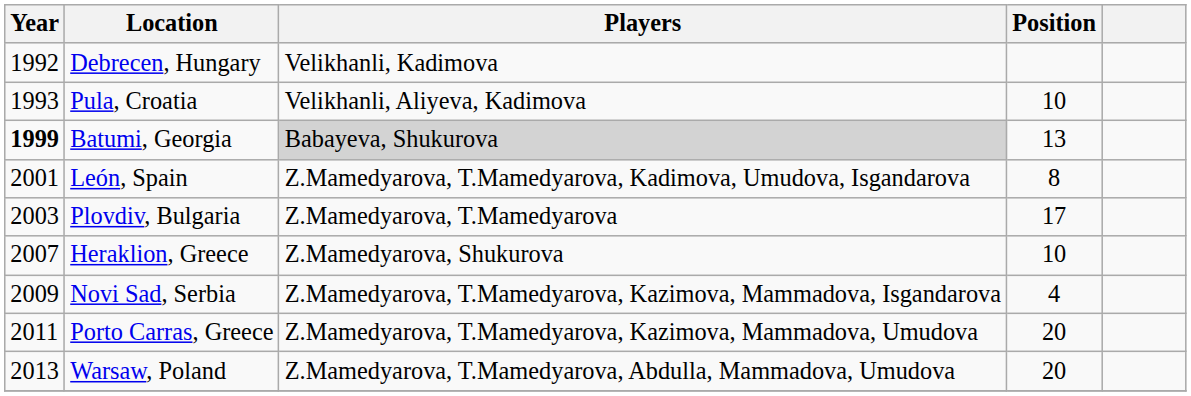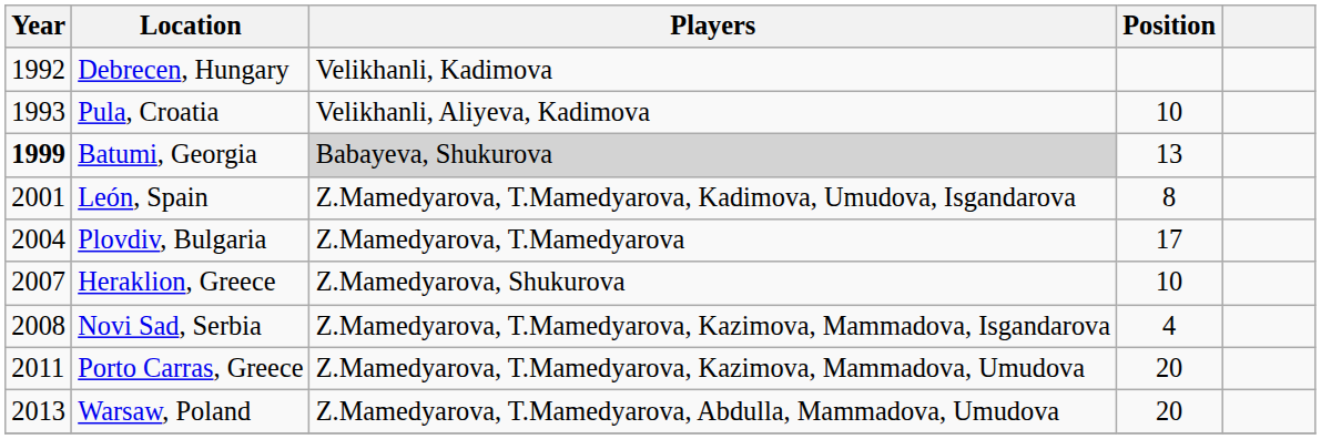Plovdiv, Bulgaria | Year: 2003 -> 2004
Novi Sad, Serbia | Year: 2009 -> 2008
